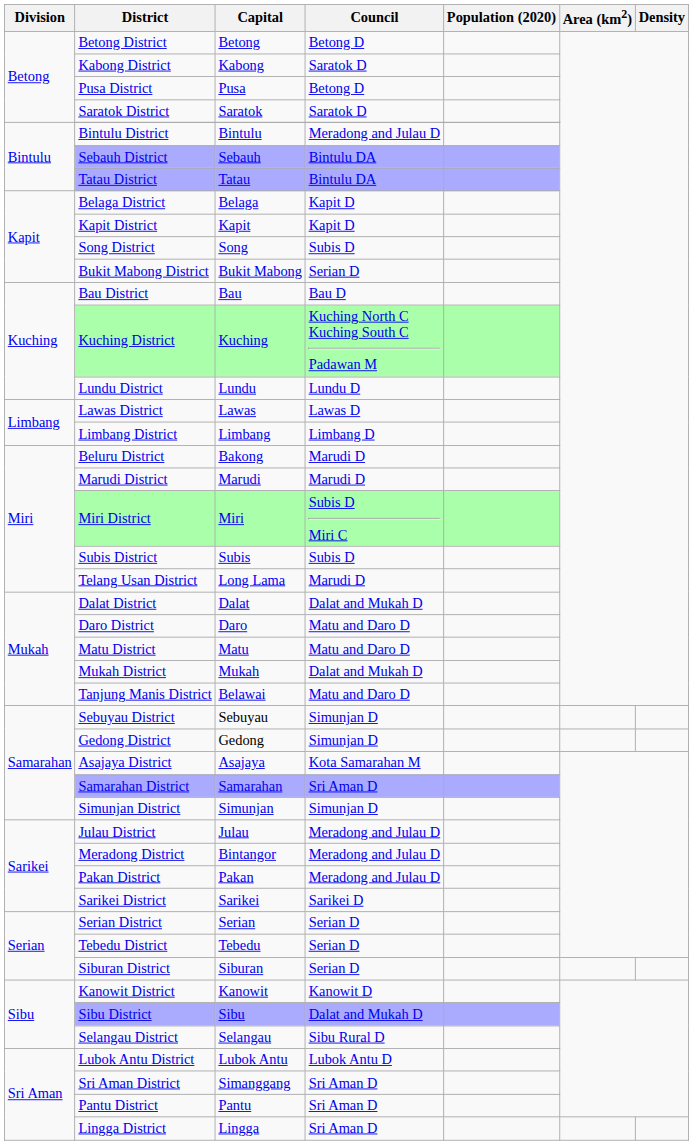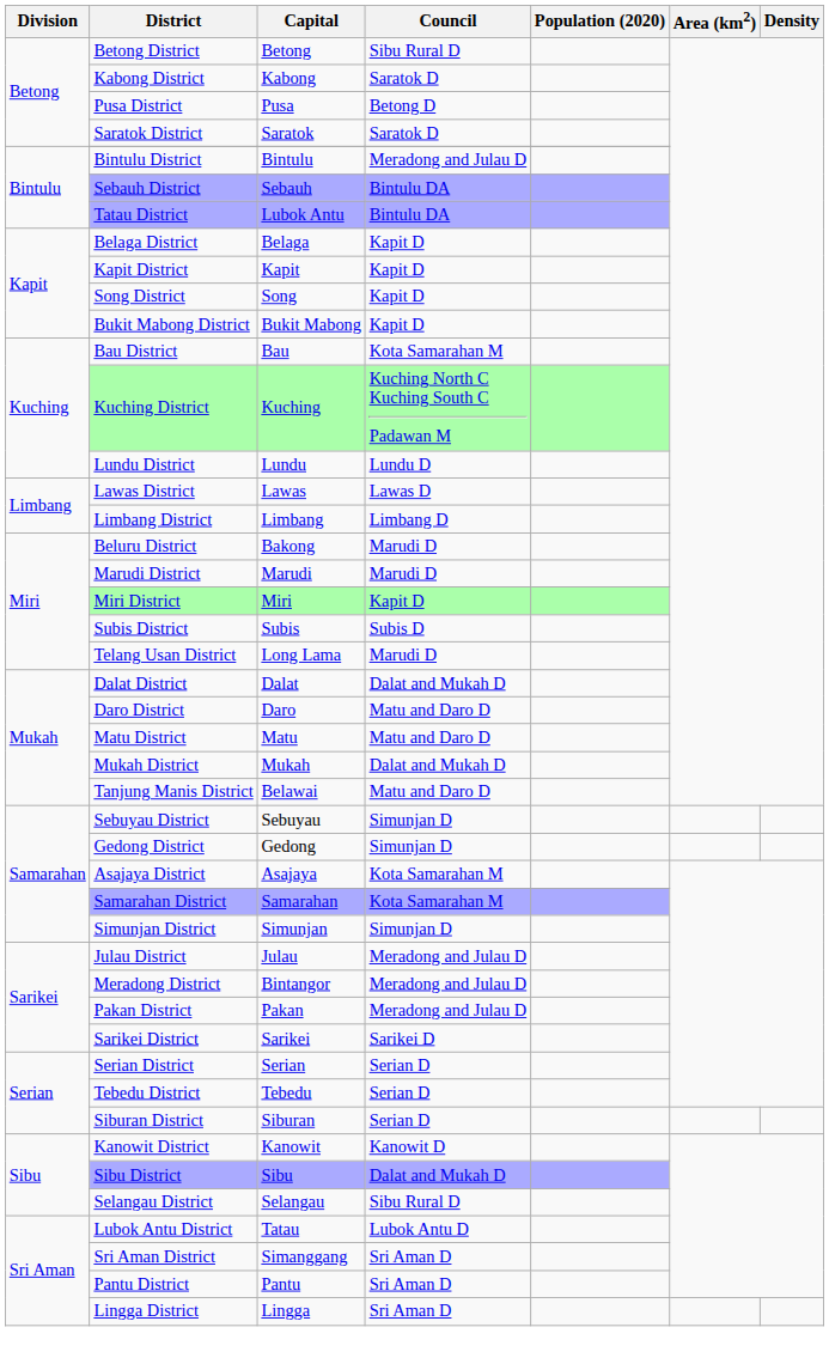Betong District | Council: Betong D -> Sibu Rural D
Tatau District | Capital: Tatau -> Lubok Antu
Song District | Council: Subis D -> Kapit D
Bukit Mabong District | Council: Serian D -> Kapit D
Bau District | Council: Bau D -> Kota Samarahan M
Miri District | Council: Subis D Miri C -> Kapit D
Samarahan District | Council: Sri Aman D -> Kota Samarahan M
Lubok Antu District | Capital: Lubok Antu -> Tatau
